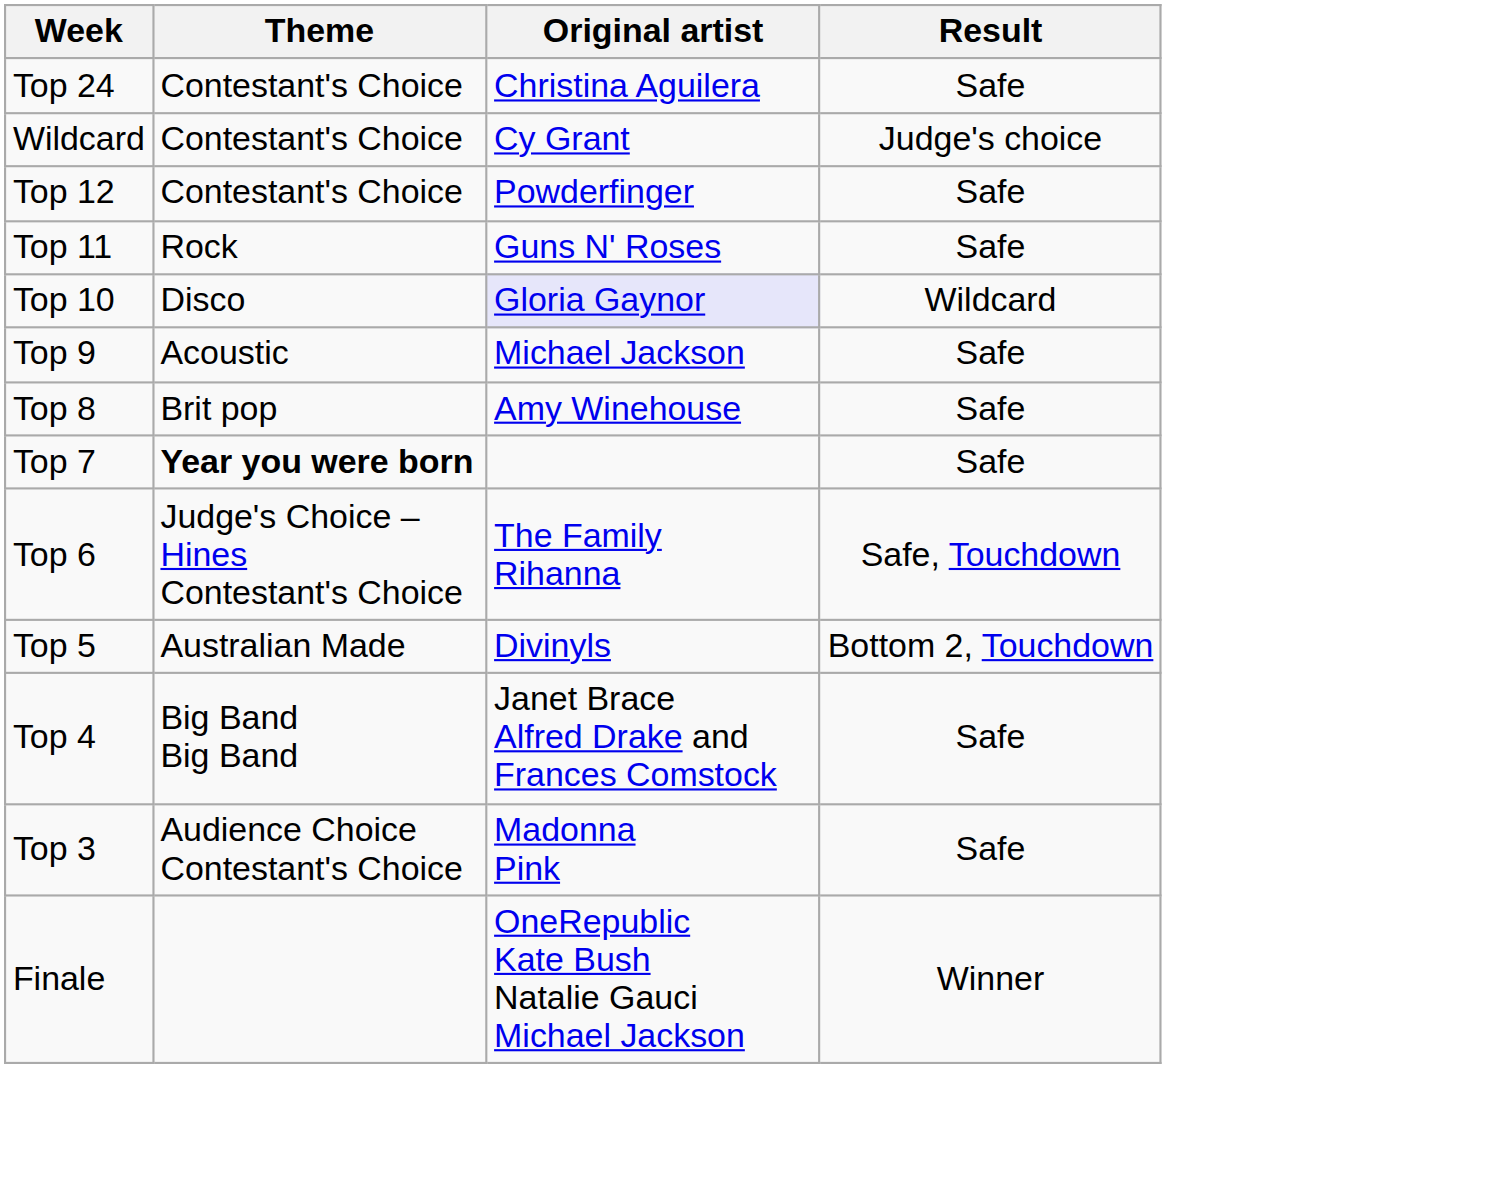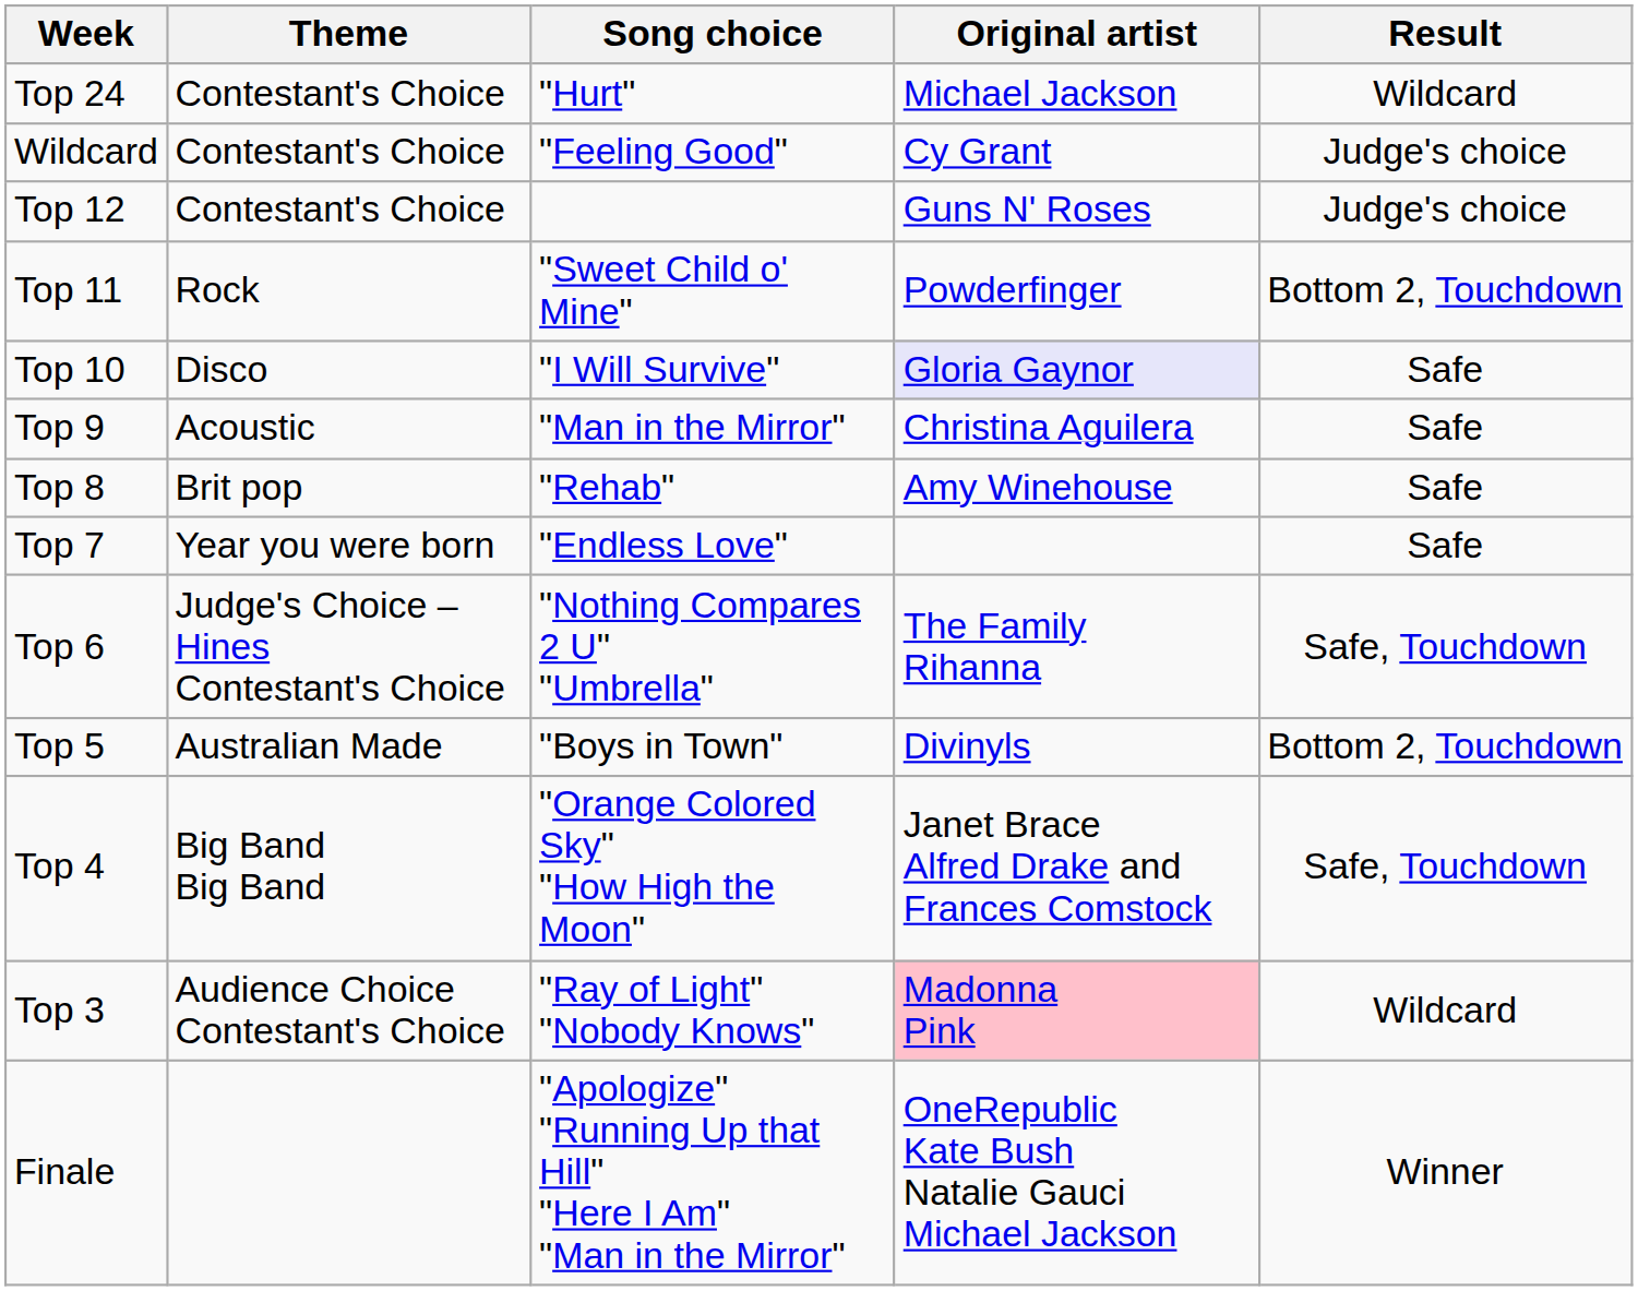+ column: Song choice | "Hurt" | "Feeling Good" | "Sweet Child o' Mine" | "I Will Survive" | "Man in the Mirror" | "Rehab" | "Endless Love" | "Nothing Compares 2 U" "Umbrella" | "Boys in Town" | "Orange Colored Sky" "How High the Moon" | "Ray of Light" "Nobody Knows" | "Apologize" "Running Up that Hill" "Here I Am" "Man in the Mirror"
Top 24 | Original artist: Christina Aguilera -> Michael Jackson
Top 24 | Result: Safe -> Wildcard
Top 12 | Original artist: Powderfinger -> Guns N' Roses
Top 12 | Result: Safe -> Judge's choice
Top 11 | Original artist: Guns N' Roses -> Powderfinger
Top 11 | Result: Safe -> Bottom 2, Touchdown
Top 10 | Result: Wildcard -> Safe
Top 9 | Original artist: Michael Jackson -> Christina Aguilera
Top 7 | Theme: bold -> normal
Top 4 | Result: Safe -> Safe, Touchdown
Top 3 | Original artist: no background -> pink background
Top 3 | Result: Safe -> Wildcard
